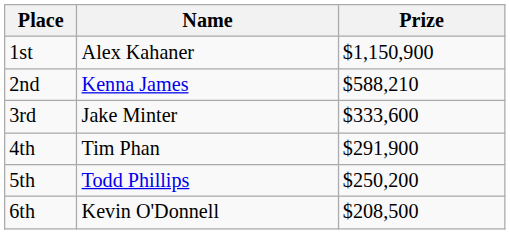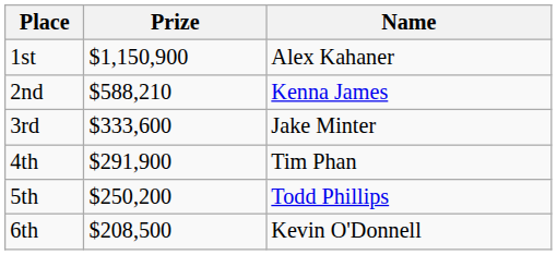columns swapped: Name <-> Prize
